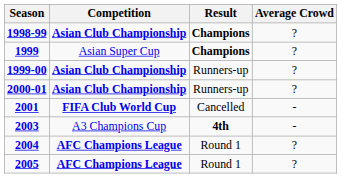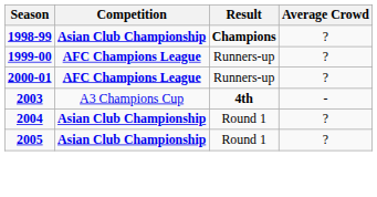- row: 1999 | Asian Super Cup | Champions | ?
1999-00 | Competition: Asian Club Championship -> AFC Champions League
2000-01 | Competition: Asian Club Championship -> AFC Champions League
- row: 2001 | FIFA Club World Cup | Cancelled | -
2004 | Competition: AFC Champions League -> Asian Club Championship
2005 | Competition: AFC Champions League -> Asian Club Championship
